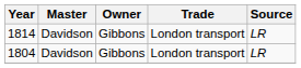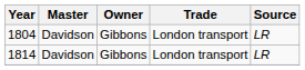rows swapped: 1804 <-> 1814
